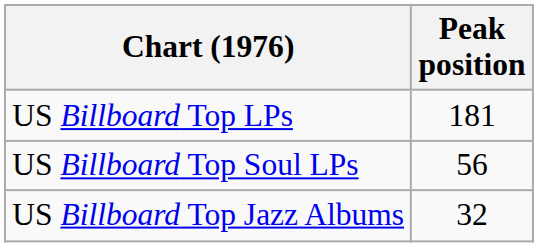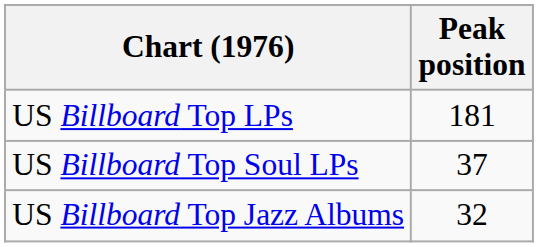US Billboard Top Soul LPs | Peak position: 56 -> 37
